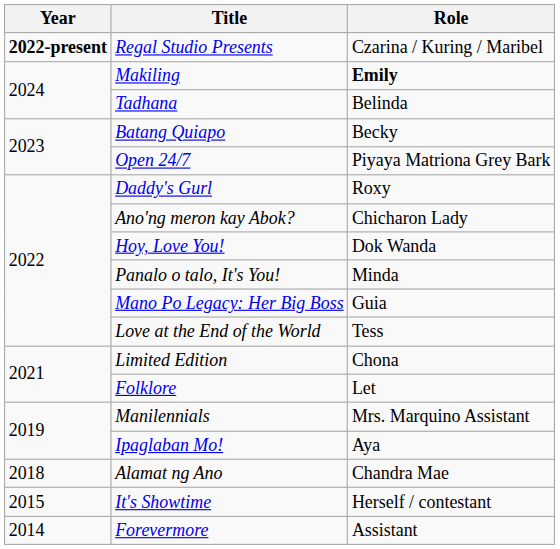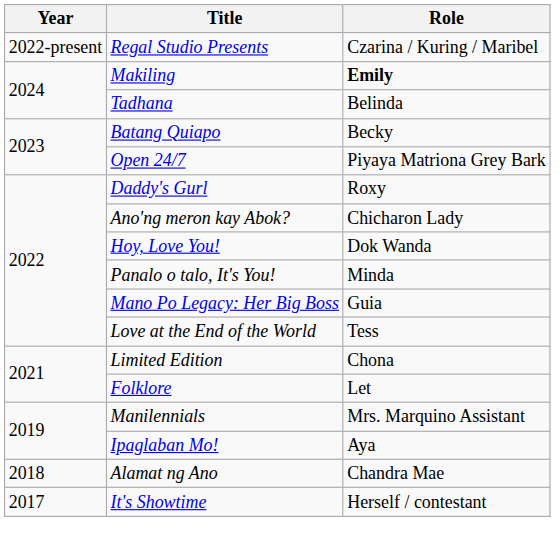Regal Studio Presents | Year: bold -> normal
It's Showtime | Year: 2015 -> 2017
- row: 2014 | Forevermore | Assistant
